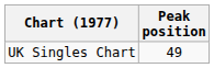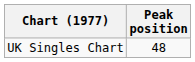UK Singles Chart | Peak position: 49 -> 48
